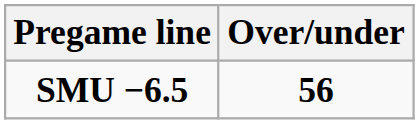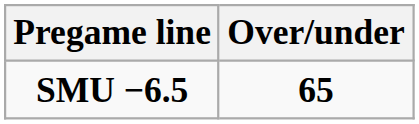SMU −6.5 | Over/under: 56 -> 65
